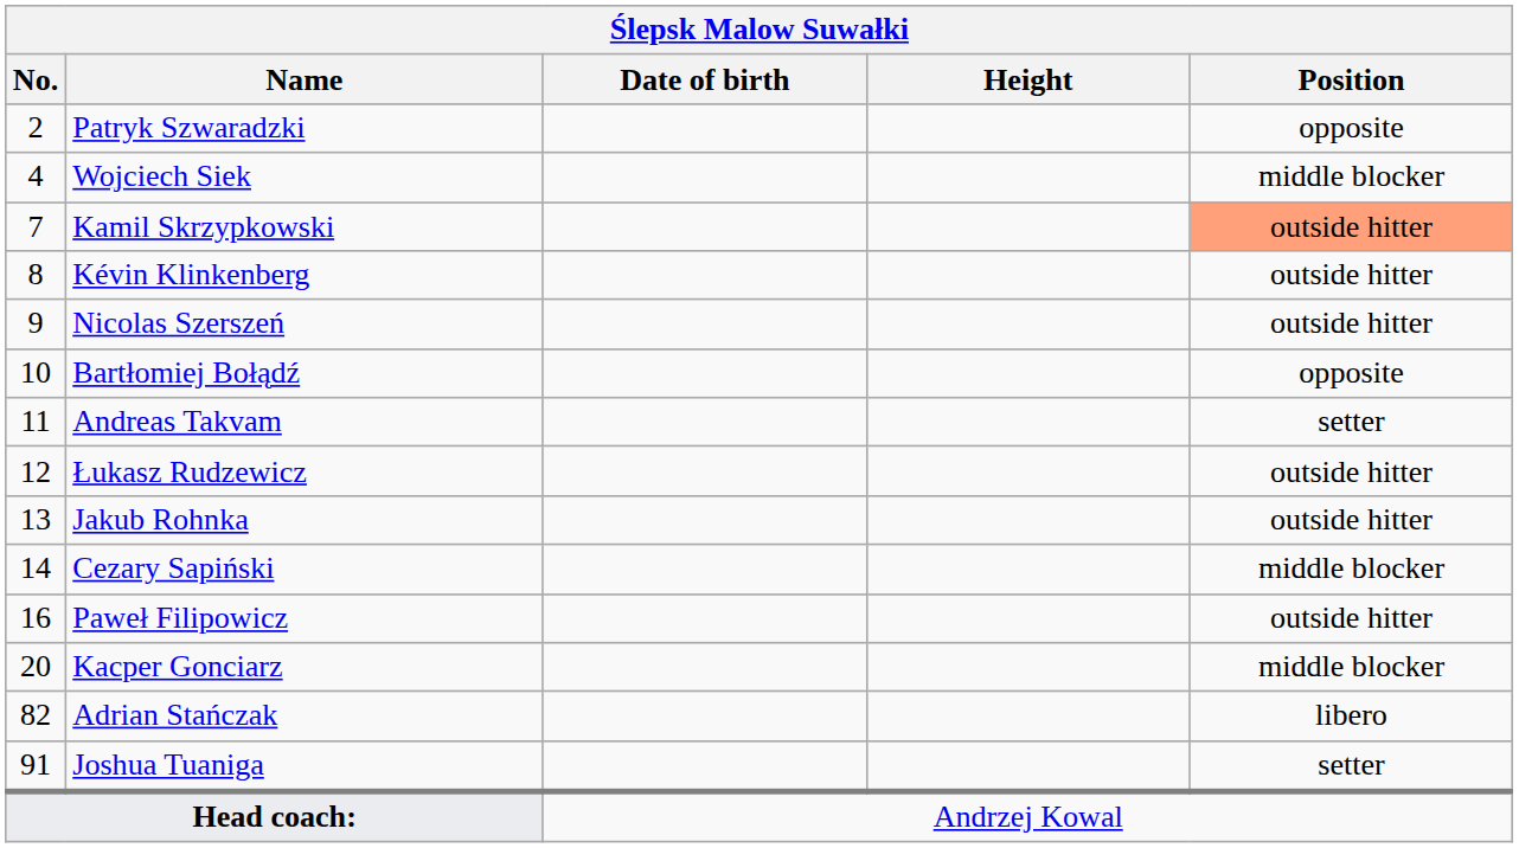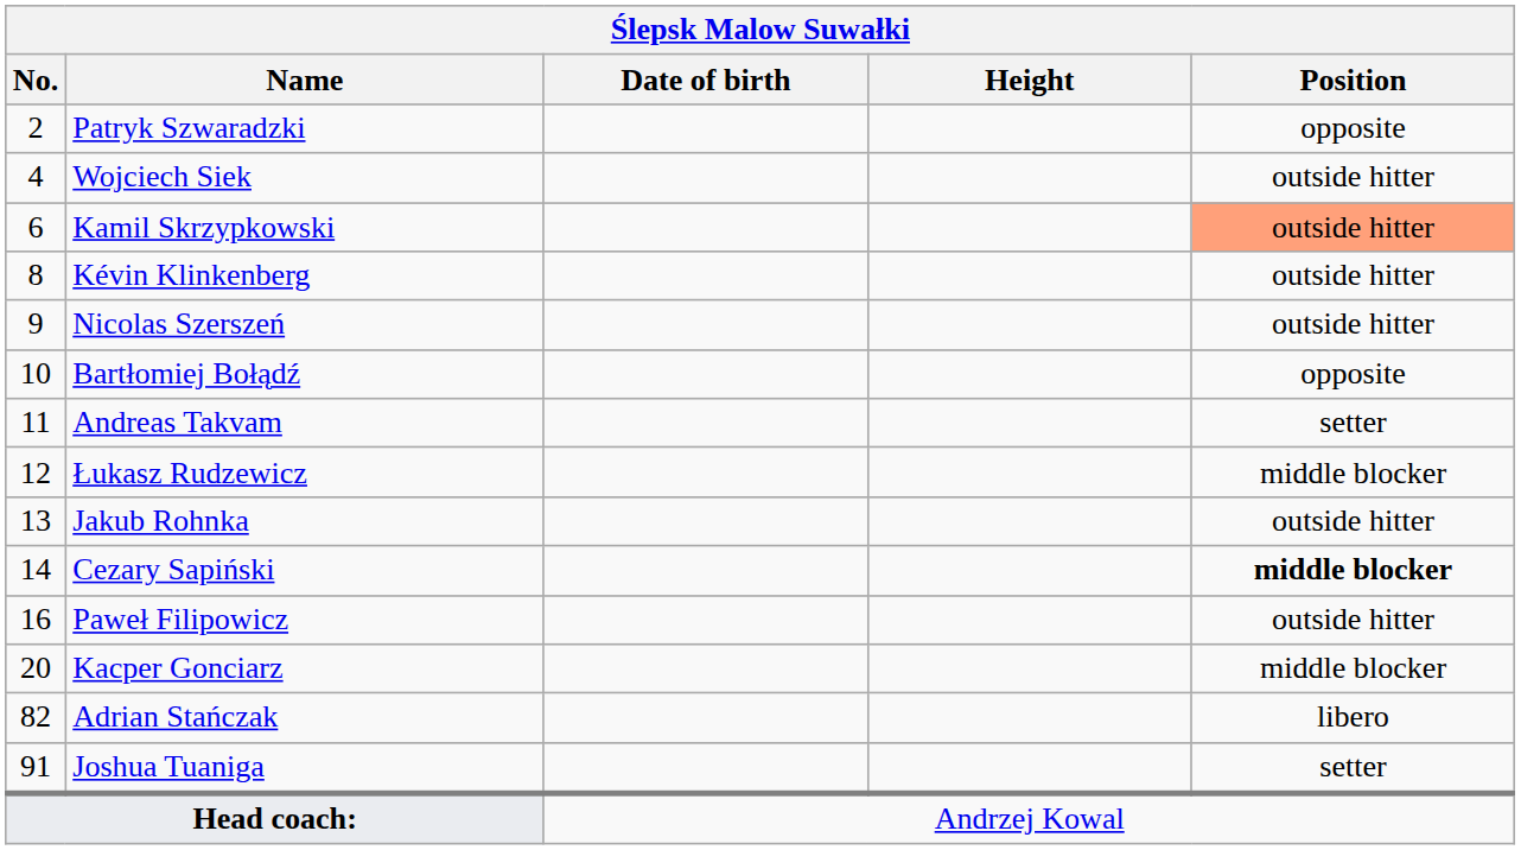Wojciech Siek | Position: middle blocker -> outside hitter
Kamil Skrzypkowski | No.: 7 -> 6
Łukasz Rudzewicz | Position: outside hitter -> middle blocker
Cezary Sapiński | Position: normal -> bold
